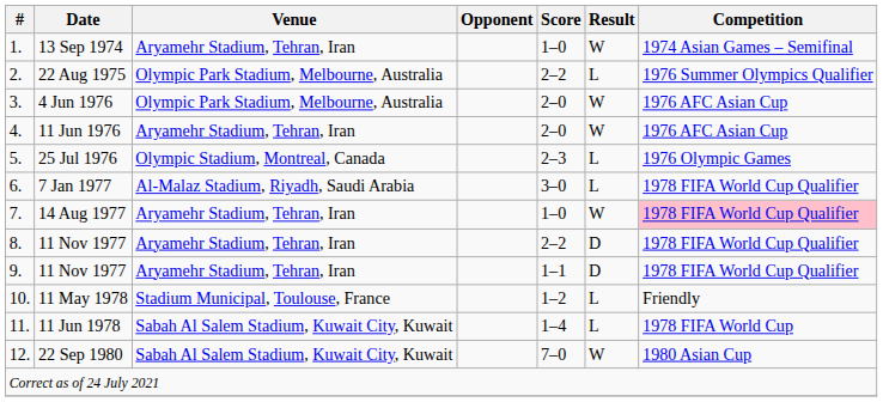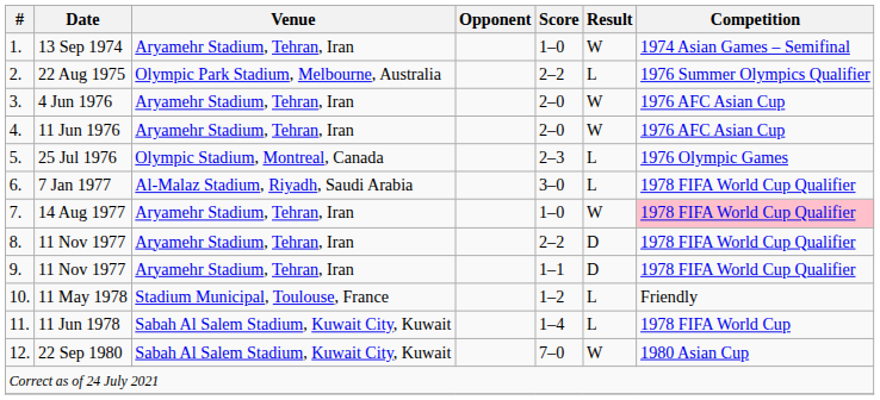4 Jun 1976 | Venue: Olympic Park Stadium, Melbourne, Australia -> Aryamehr Stadium, Tehran, Iran
